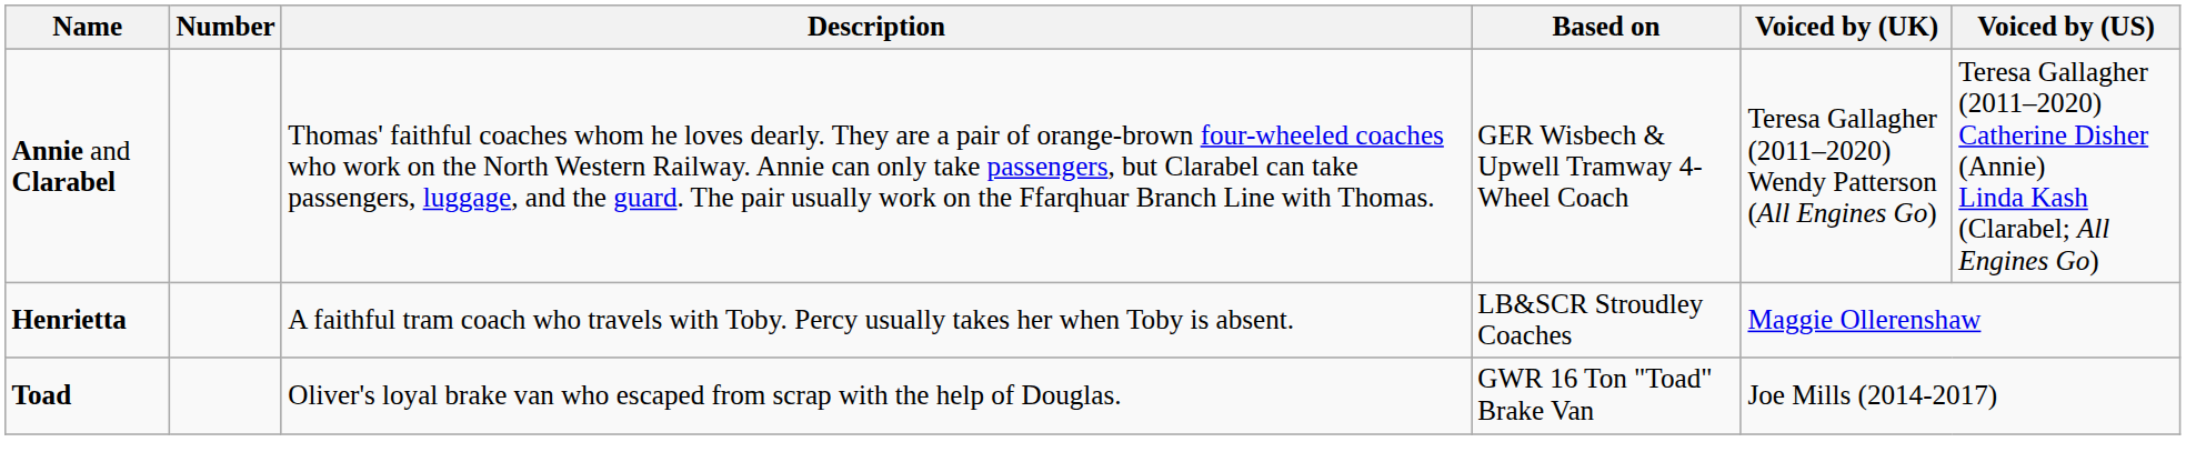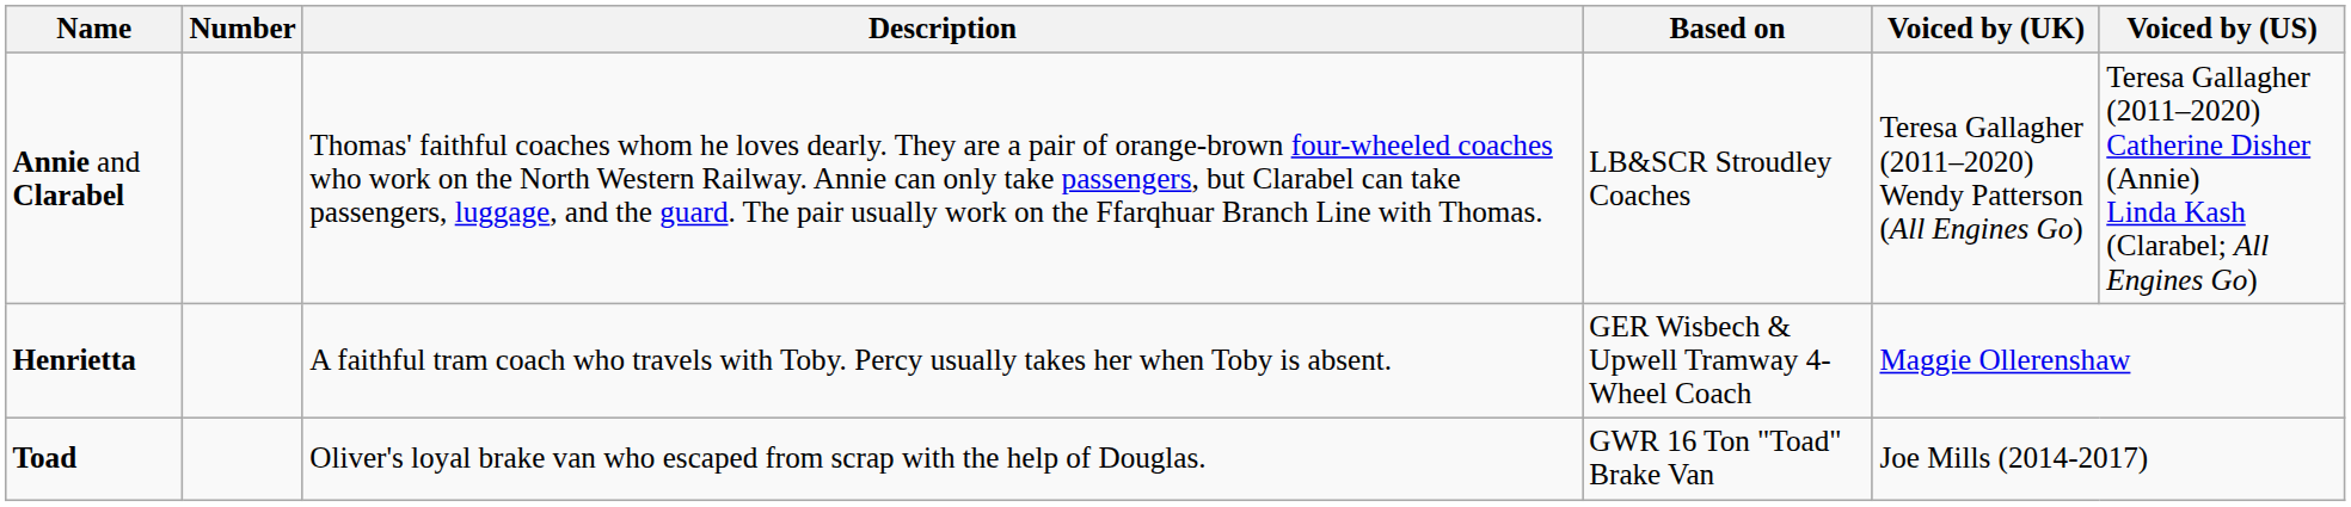Annie and Clarabel | Based on: GER Wisbech & Upwell Tramway 4-Wheel Coach -> LB&SCR Stroudley Coaches
Henrietta | Based on: LB&SCR Stroudley Coaches -> GER Wisbech & Upwell Tramway 4-Wheel Coach
